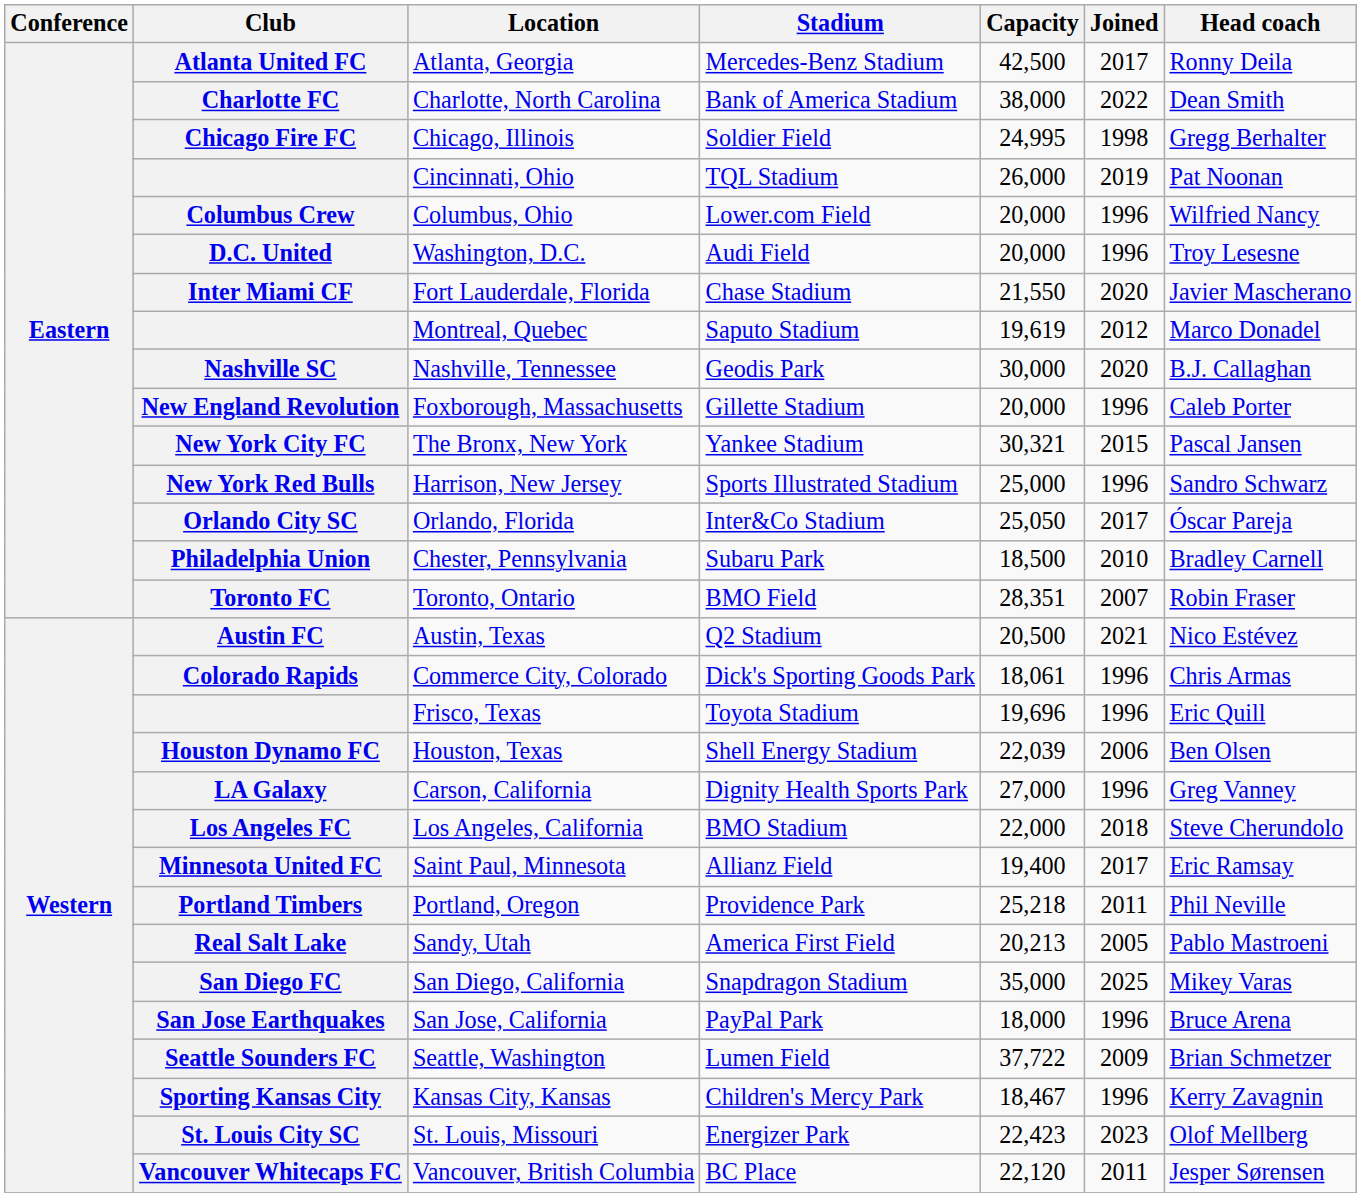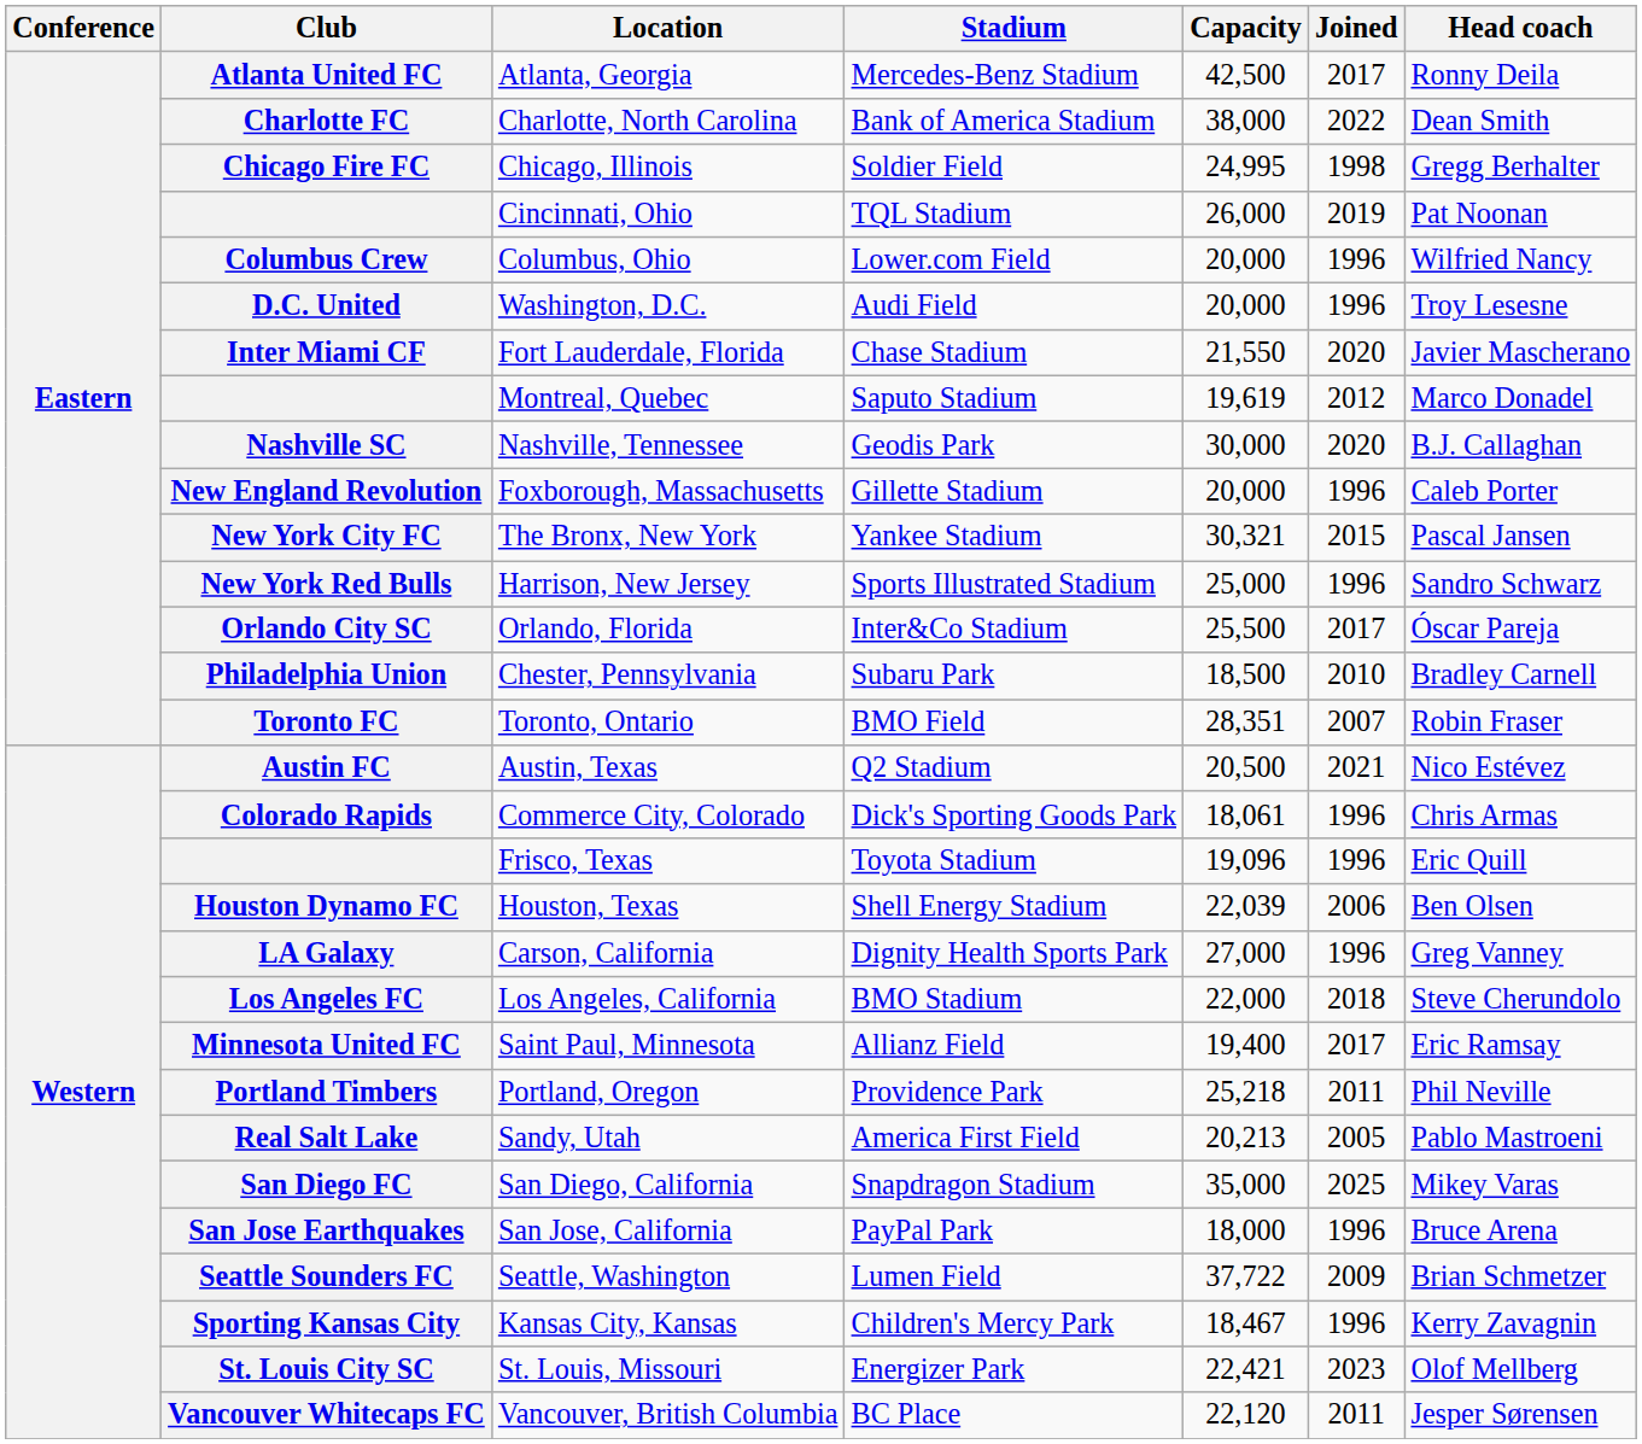Orlando, Florida | Capacity: 25,050 -> 25,500
Frisco, Texas | Capacity: 19,696 -> 19,096
St. Louis, Missouri | Capacity: 22,423 -> 22,421
